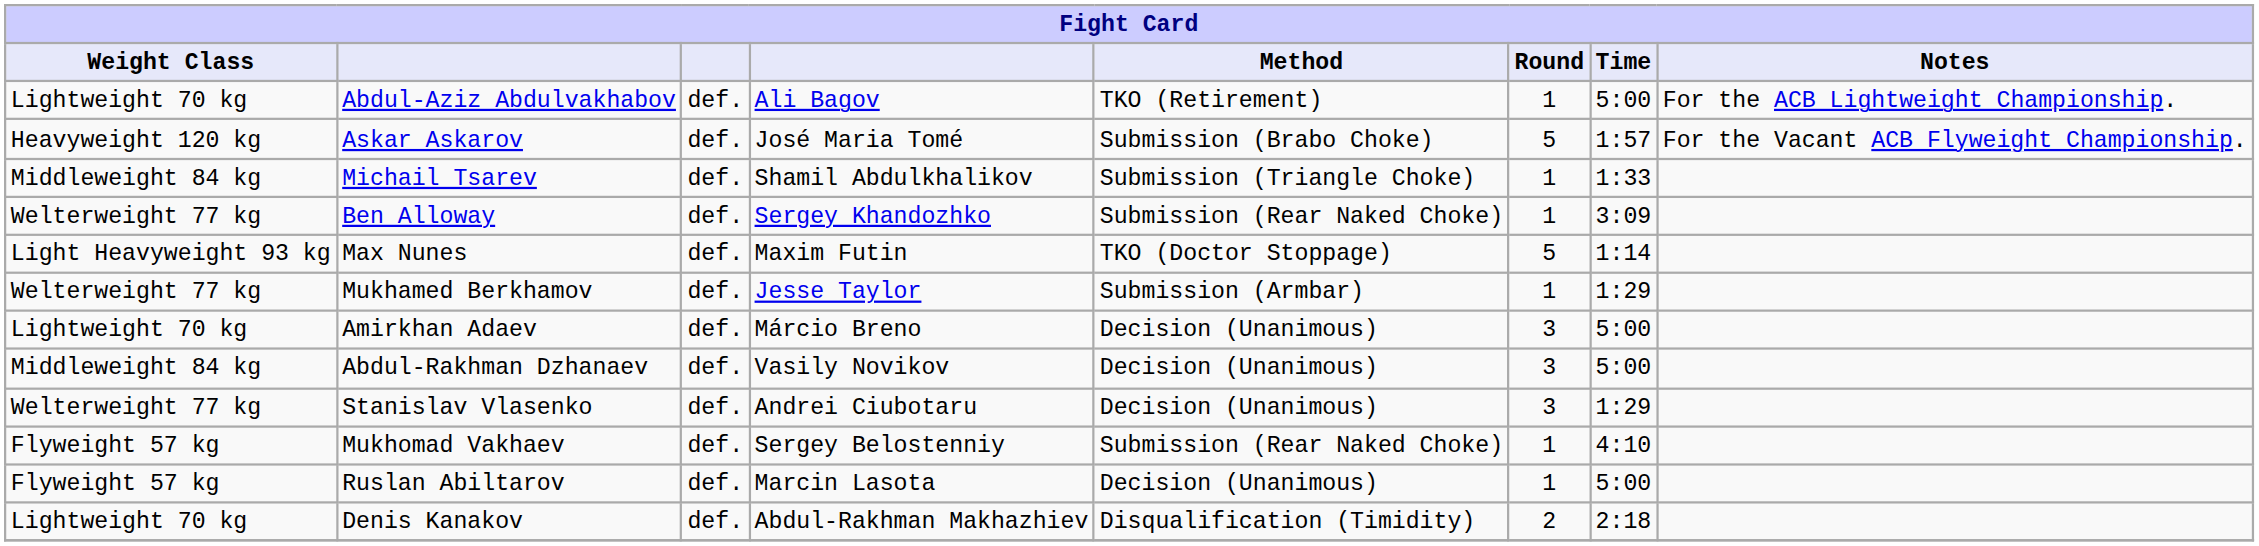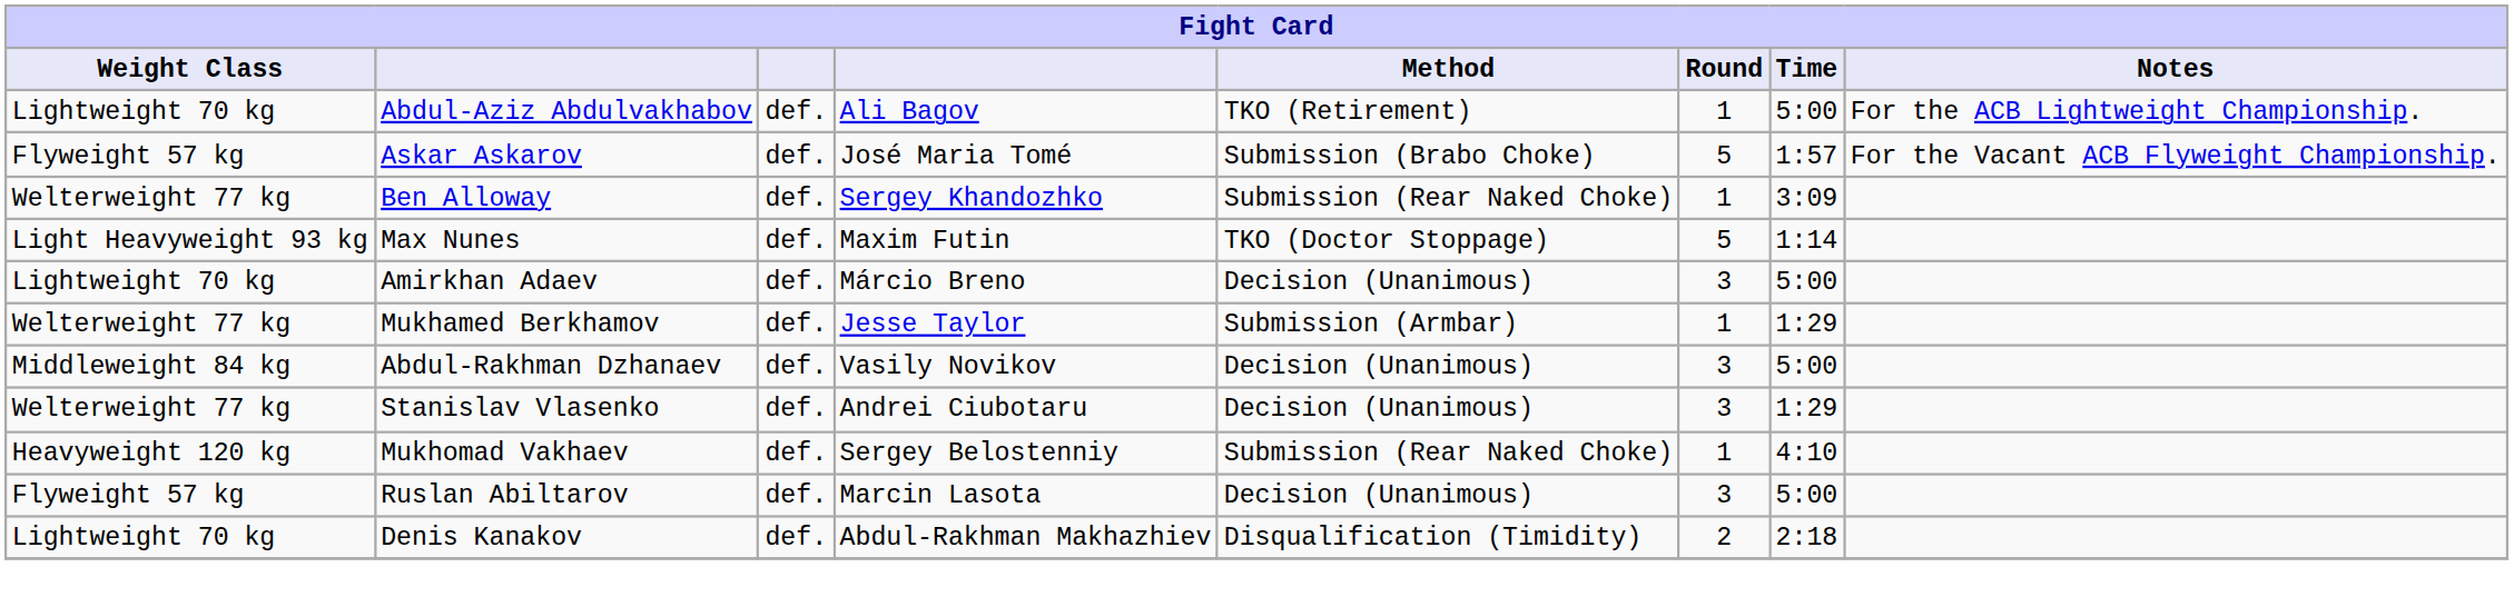Askar Askarov | Weight Class: Heavyweight 120 kg -> Flyweight 57 kg
- row: Middleweight 84 kg | Michail Tsarev | def. | Shamil Abdulkhalikov | Submission (Triangle Choke) | 1 | 1:33
rows swapped: Amirkhan Adaev <-> Mukhamed Berkhamov
Mukhomad Vakhaev | Weight Class: Flyweight 57 kg -> Heavyweight 120 kg
Ruslan Abiltarov | Round: 1 -> 3
